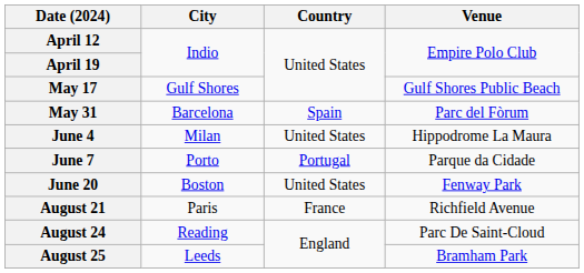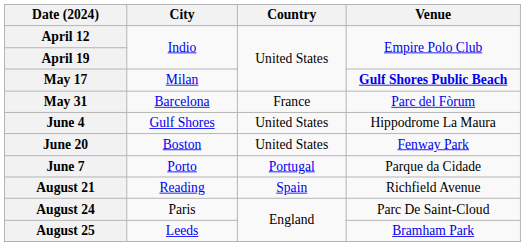May 17 | City: Gulf Shores -> Milan
May 17 | Venue: normal -> bold
May 31 | Country: Spain -> France
June 4 | City: Milan -> Gulf Shores
rows swapped: June 7 <-> June 20
August 21 | City: Paris -> Reading
August 21 | Country: France -> Spain
August 24 | City: Reading -> Paris
